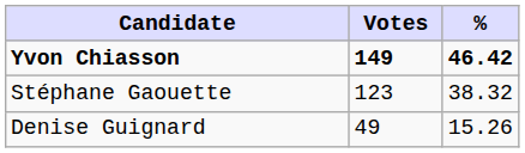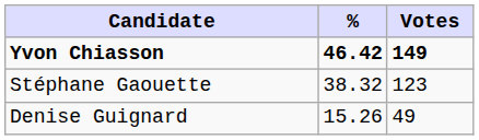columns swapped: Votes <-> %
